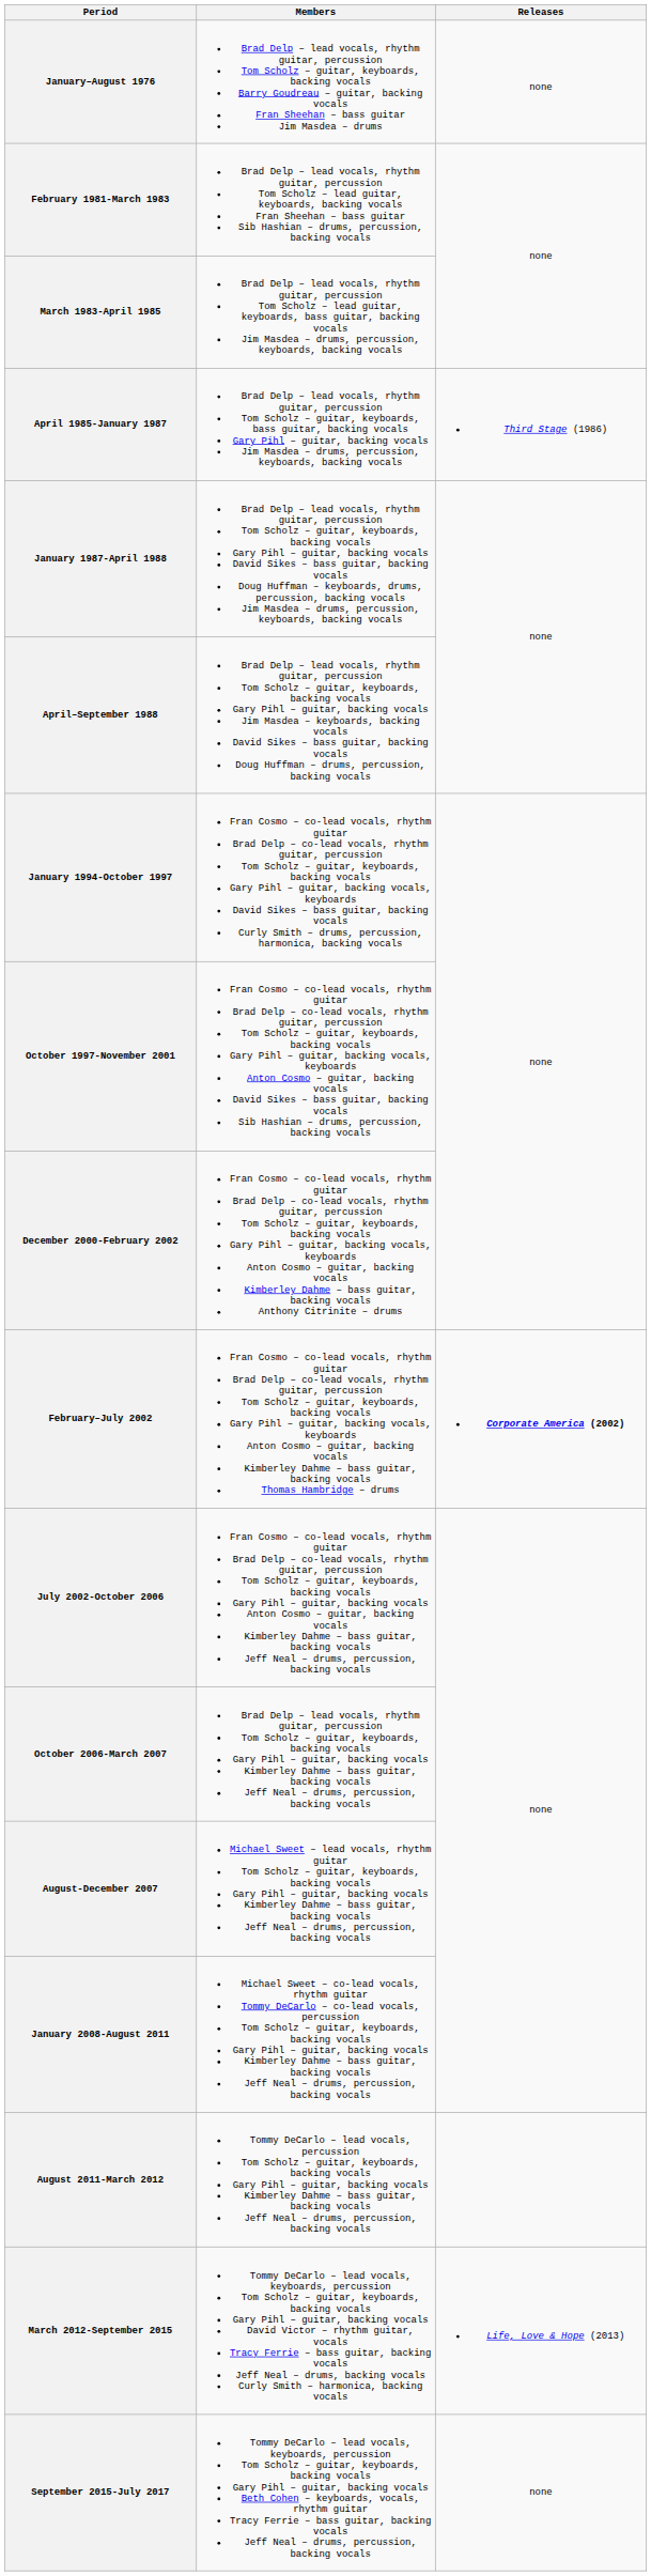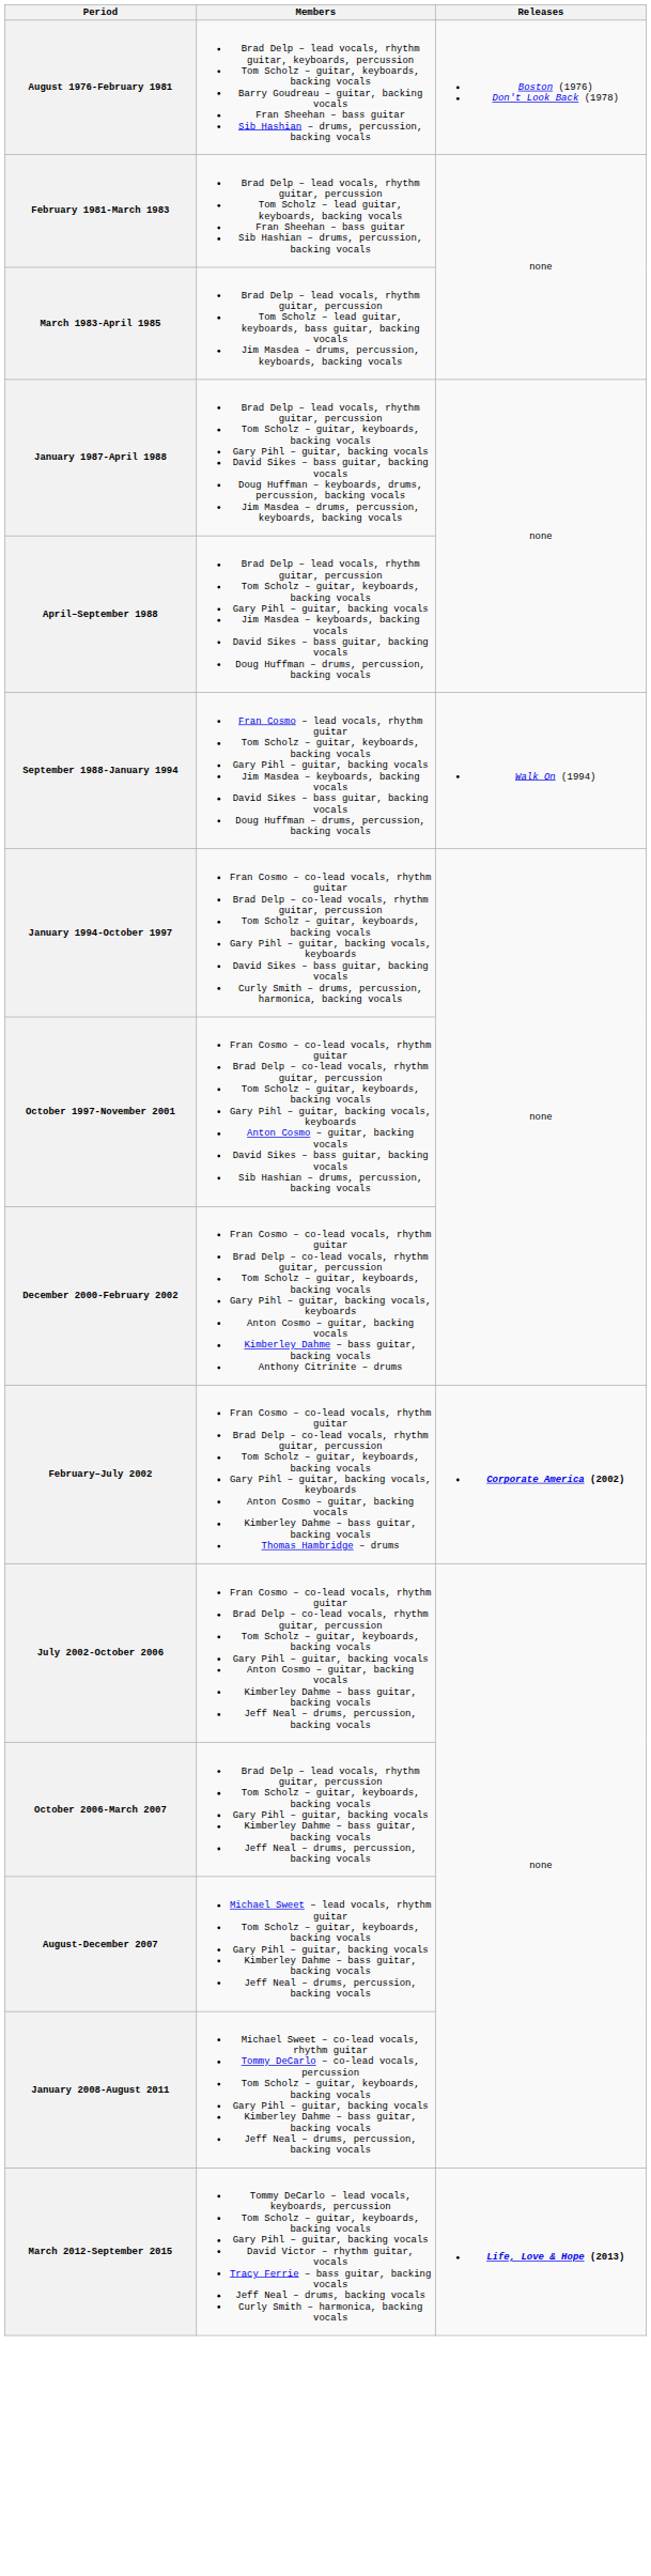- row: January–August 1976 | Brad Delp – lead vocals, rhythm guitar, percussion Tom Scholz – guitar, keyboards, backing vocals Barry Goudreau – guitar, backing vocals Fran Sheehan – bass guitar Jim Masdea – drums | none
+ row: August 1976-February 1981 | Brad Delp – lead vocals, rhythm guitar, keyboards, percussion Tom Scholz – guitar, keyboards, backing vocals Barry Goudreau – guitar, backing vocals Fran Sheehan – bass guitar Sib Hashian – drums, percussion, backing vocals | Boston (1976) Don't Look Back (1978)
- row: April 1985-January 1987 | Brad Delp – lead vocals, rhythm guitar, percussion Tom Scholz – guitar, keyboards, bass guitar, backing vocals Gary Pihl – guitar, backing vocals Jim Masdea – drums, percussion, keyboards, backing vocals | Third Stage (1986)
+ row: September 1988-January 1994 | Fran Cosmo – lead vocals, rhythm guitar Tom Scholz – guitar, keyboards, backing vocals Gary Pihl – guitar, backing vocals Jim Masdea – keyboards, backing vocals David Sikes – bass guitar, backing vocals Doug Huffman – drums, percussion, backing vocals | Walk On (1994)
- row: August 2011-March 2012 | Tommy DeCarlo – lead vocals, percussion Tom Scholz – guitar, keyboards, backing vocals Gary Pihl – guitar, backing vocals Kimberley Dahme – bass guitar, backing vocals Jeff Neal – drums, percussion, backing vocals
March 2012-September 2015 | Releases: normal -> bold
- row: September 2015-July 2017 | Tommy DeCarlo – lead vocals, keyboards, percussion Tom Scholz – guitar, keyboards, backing vocals Gary Pihl – guitar, backing vocals Beth Cohen – keyboards, vocals, rhythm guitar Tracy Ferrie – bass guitar, backing vocals Jeff Neal – drums, percussion, backing vocals | none
